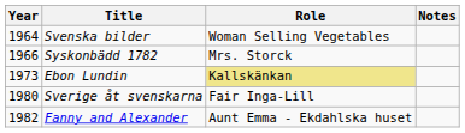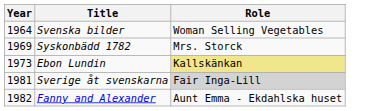- column: Notes
Syskonbädd 1782 | Year: 1966 -> 1969
Sverige åt svenskarna | Year: 1980 -> 1981
Sverige åt svenskarna | Role: no background -> lightgrey background
